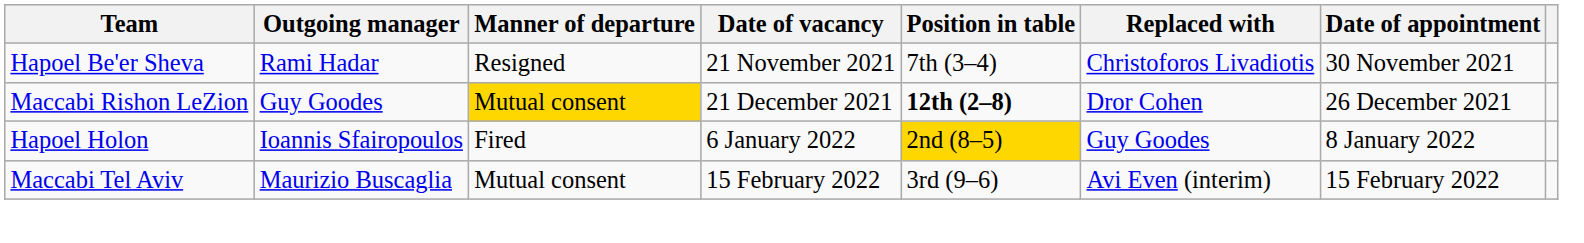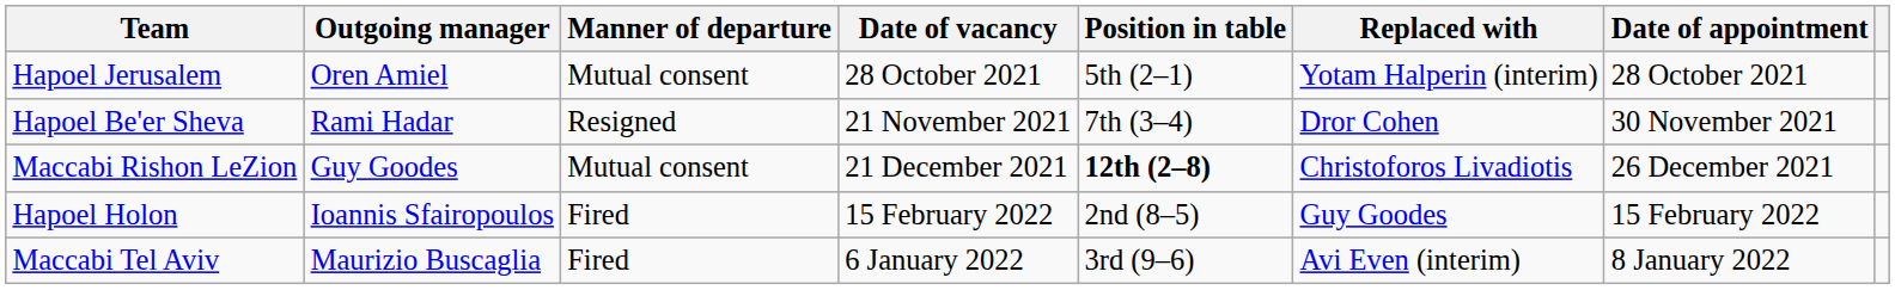+ row: Hapoel Jerusalem | Oren Amiel | Mutual consent | 28 October 2021 | 5th (2–1) | Yotam Halperin (interim) | 28 October 2021
Hapoel Be'er Sheva | Replaced with: Christoforos Livadiotis -> Dror Cohen
Maccabi Rishon LeZion | Manner of departure: gold background -> no background
Maccabi Rishon LeZion | Replaced with: Dror Cohen -> Christoforos Livadiotis
Hapoel Holon | Date of vacancy: 6 January 2022 -> 15 February 2022
Hapoel Holon | Position in table: gold background -> no background
Hapoel Holon | Date of appointment: 8 January 2022 -> 15 February 2022
Maccabi Tel Aviv | Manner of departure: Mutual consent -> Fired
Maccabi Tel Aviv | Date of vacancy: 15 February 2022 -> 6 January 2022
Maccabi Tel Aviv | Date of appointment: 15 February 2022 -> 8 January 2022
